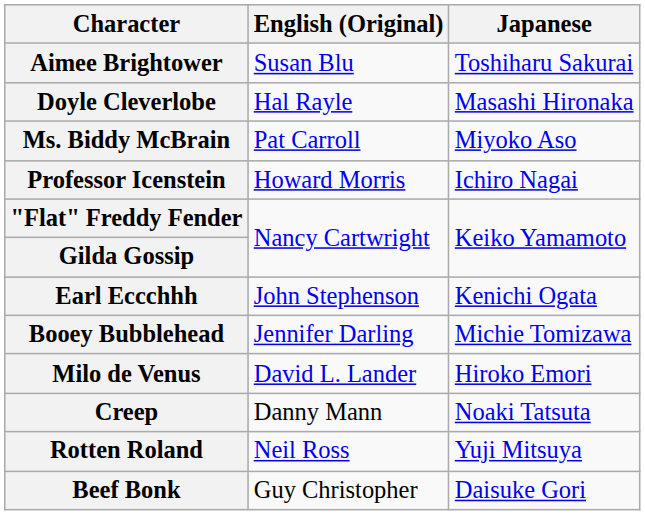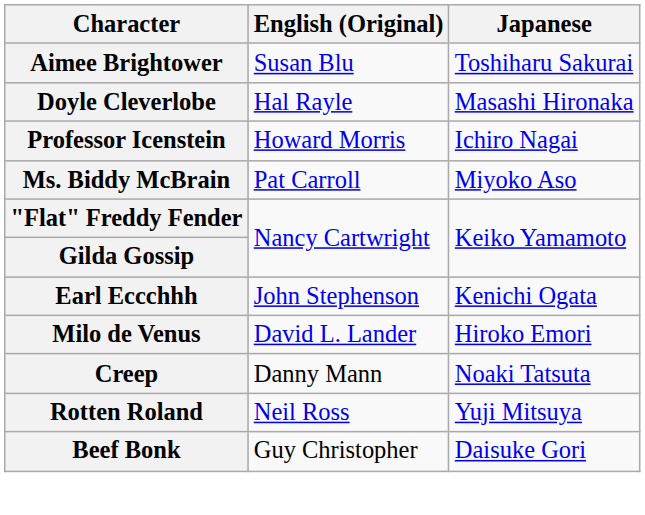rows swapped: Professor Icenstein <-> Ms. Biddy McBrain
- row: Booey Bubblehead | Jennifer Darling | Michie Tomizawa
